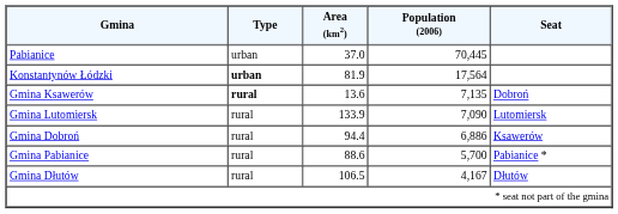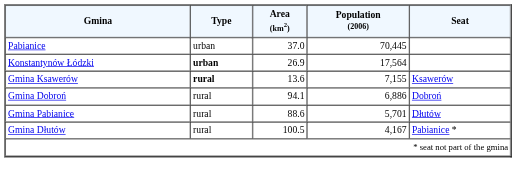Konstantynów Łódzki | Area (km2): 81.9 -> 26.9
Gmina Ksawerów | Population (2006): 7,135 -> 7,155
Gmina Ksawerów | Seat: Dobroń -> Ksawerów
- row: Gmina Lutomiersk | rural | 133.9 | 7,090 | Lutomiersk
Gmina Dobroń | Area (km2): 94.4 -> 94.1
Gmina Dobroń | Seat: Ksawerów -> Dobroń
Gmina Pabianice | Population (2006): 5,700 -> 5,701
Gmina Pabianice | Seat: Pabianice * -> Dłutów
Gmina Dłutów | Area (km2): 106.5 -> 100.5
Gmina Dłutów | Seat: Dłutów -> Pabianice *
